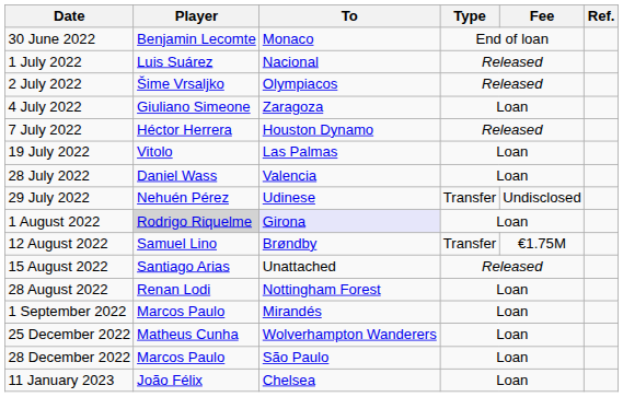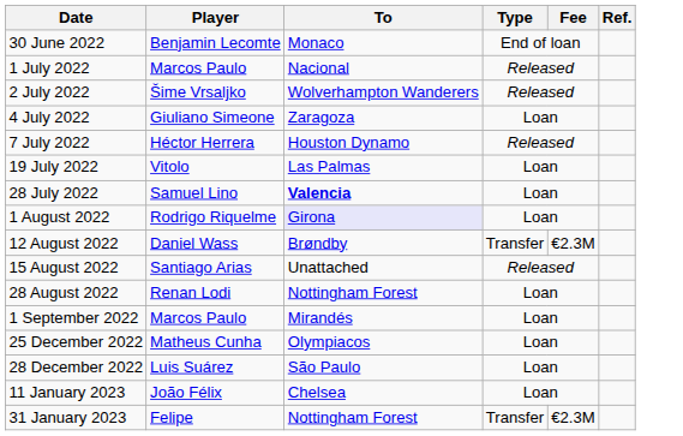1 July 2022 | Player: Luis Suárez -> Marcos Paulo
2 July 2022 | To: Olympiacos -> Wolverhampton Wanderers
28 July 2022 | Player: Daniel Wass -> Samuel Lino
28 July 2022 | To: normal -> bold
- row: 29 July 2022 | Nehuén Pérez | Udinese | Transfer | Undisclosed
1 August 2022 | Player: lightgrey background -> no background
12 August 2022 | Player: Samuel Lino -> Daniel Wass
12 August 2022 | Fee: €1.75M -> €2.3M
25 December 2022 | To: Wolverhampton Wanderers -> Olympiacos
28 December 2022 | Player: Marcos Paulo -> Luis Suárez
+ row: 31 January 2023 | Felipe | Nottingham Forest | Transfer | €2.3M
